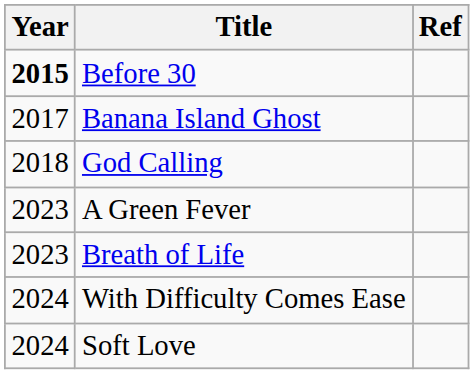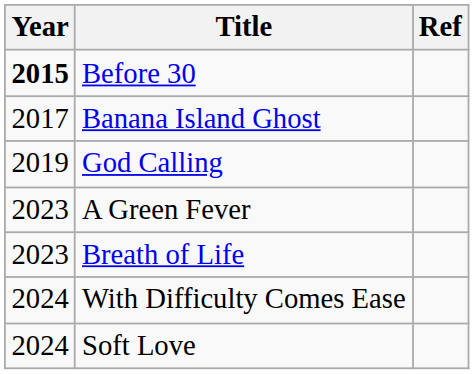God Calling | Year: 2018 -> 2019
